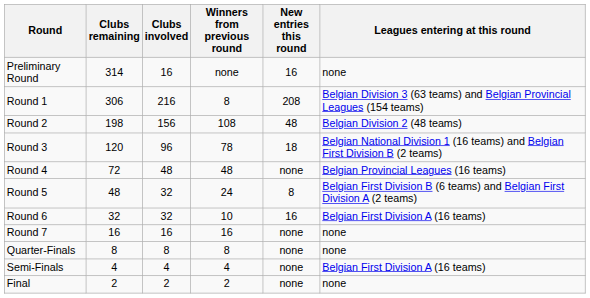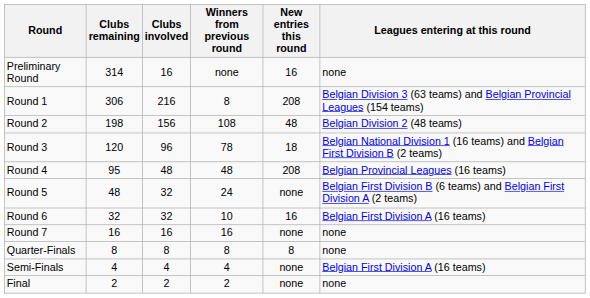Round 4 | Clubs remaining: 72 -> 95
Round 4 | New entries this round: none -> 208
Round 5 | New entries this round: 8 -> none
Quarter-Finals | New entries this round: none -> 8
